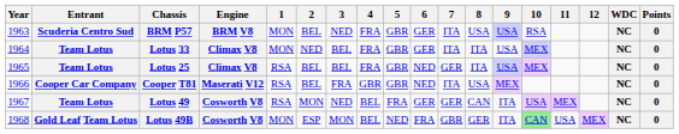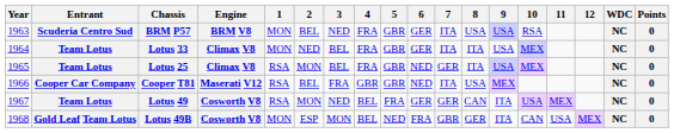Lotus 25 | 2: BEL -> MON
Lotus 49B | 10: lightgreen background -> no background
